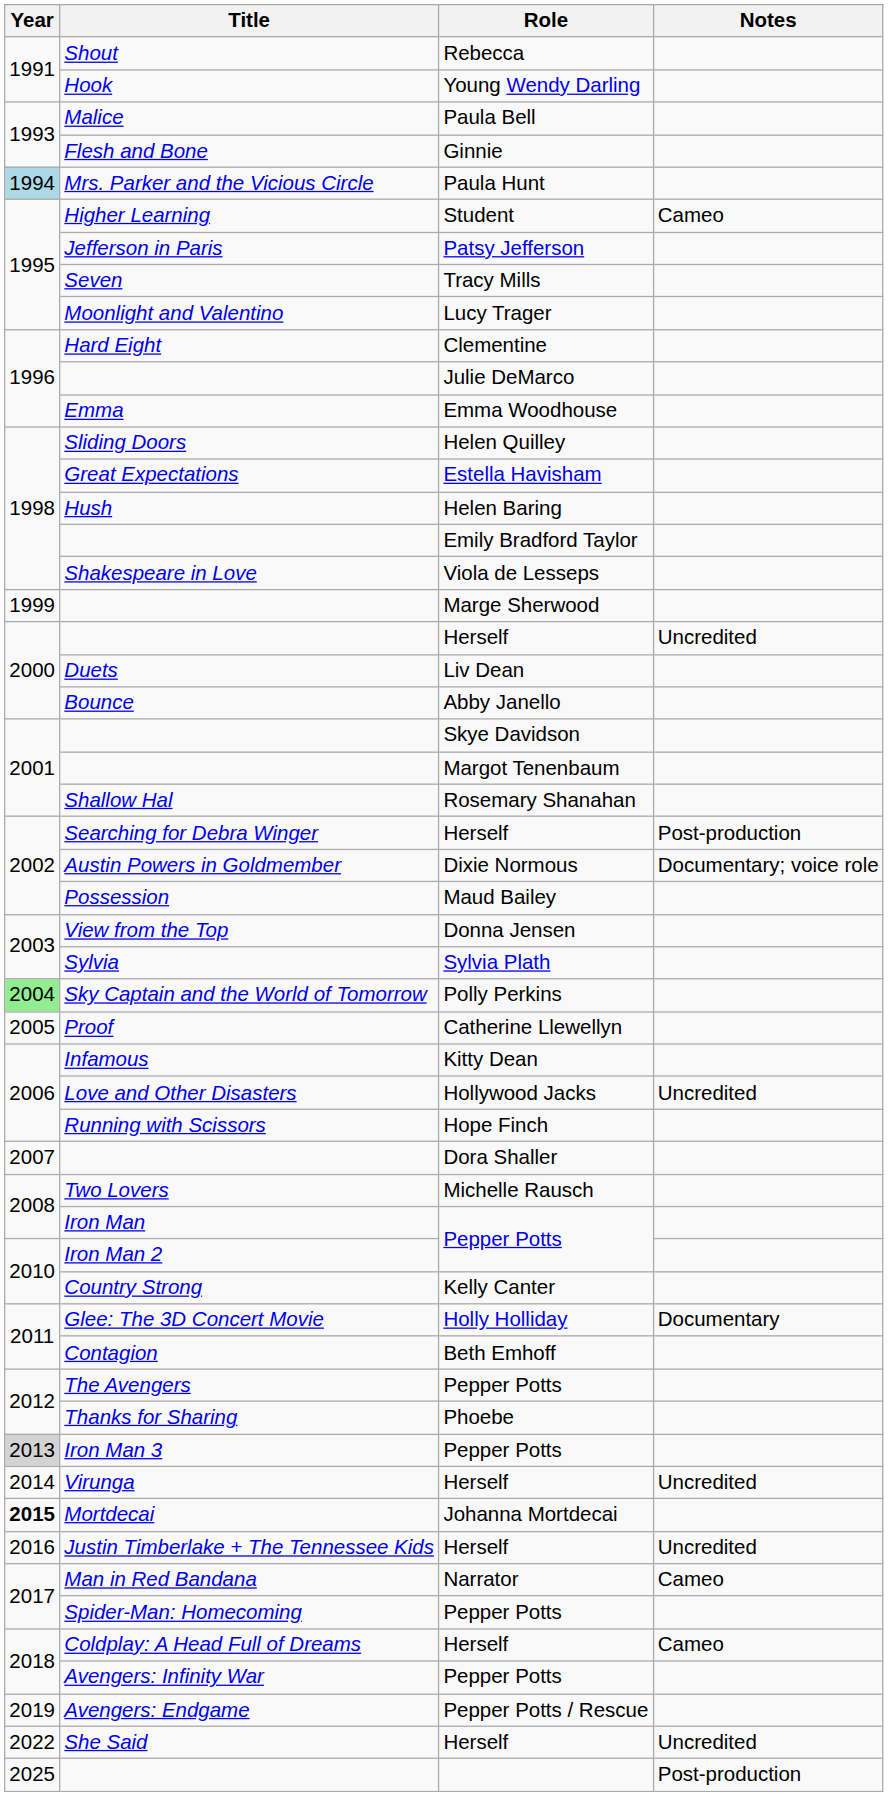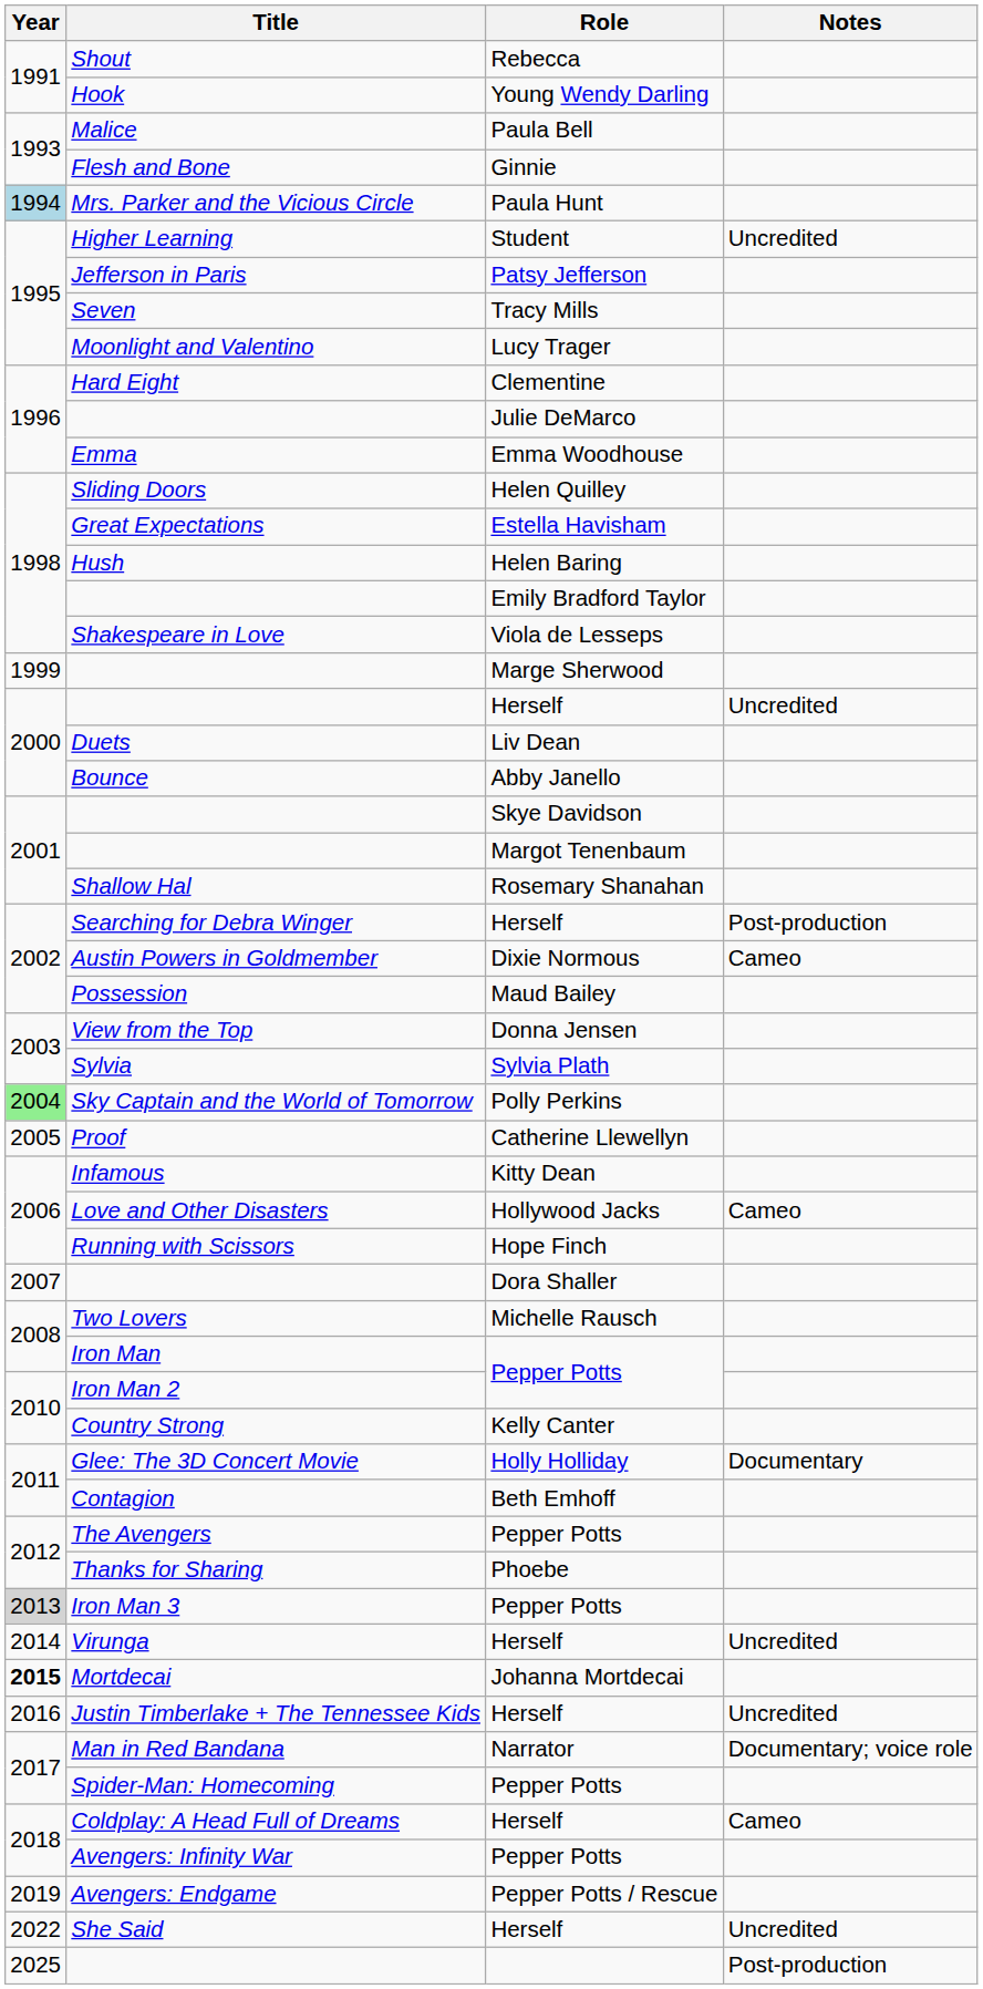Higher Learning | Notes: Cameo -> Uncredited
Austin Powers in Goldmember | Notes: Documentary; voice role -> Cameo
Love and Other Disasters | Notes: Uncredited -> Cameo
Man in Red Bandana | Notes: Cameo -> Documentary; voice role
